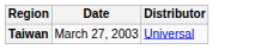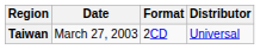+ column: Format | 2CD
